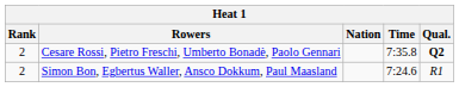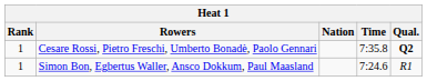Cesare Rossi, Pietro Freschi, Umberto Bonadè, Paolo Gennari | Rank: 2 -> 1
Simon Bon, Egbertus Waller, Ansco Dokkum, Paul Maasland | Rank: 2 -> 1
